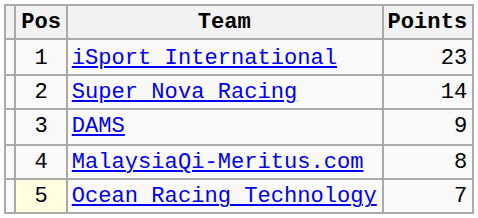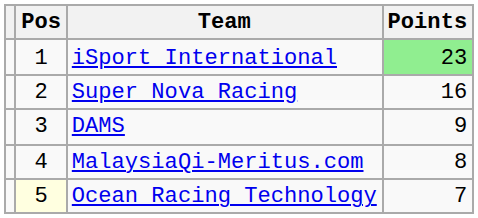iSport International | Points: no background -> lightgreen background
Super Nova Racing | Points: 14 -> 16
